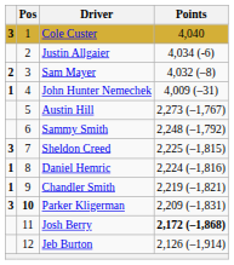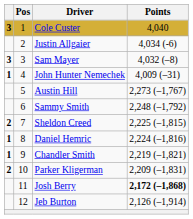Sam Mayer | column 1: 2 -> 3
Sheldon Creed | column 1: 3 -> 2
Parker Kligerman | column 1: 3 -> 2
Parker Kligerman | Pos: bold -> normal
